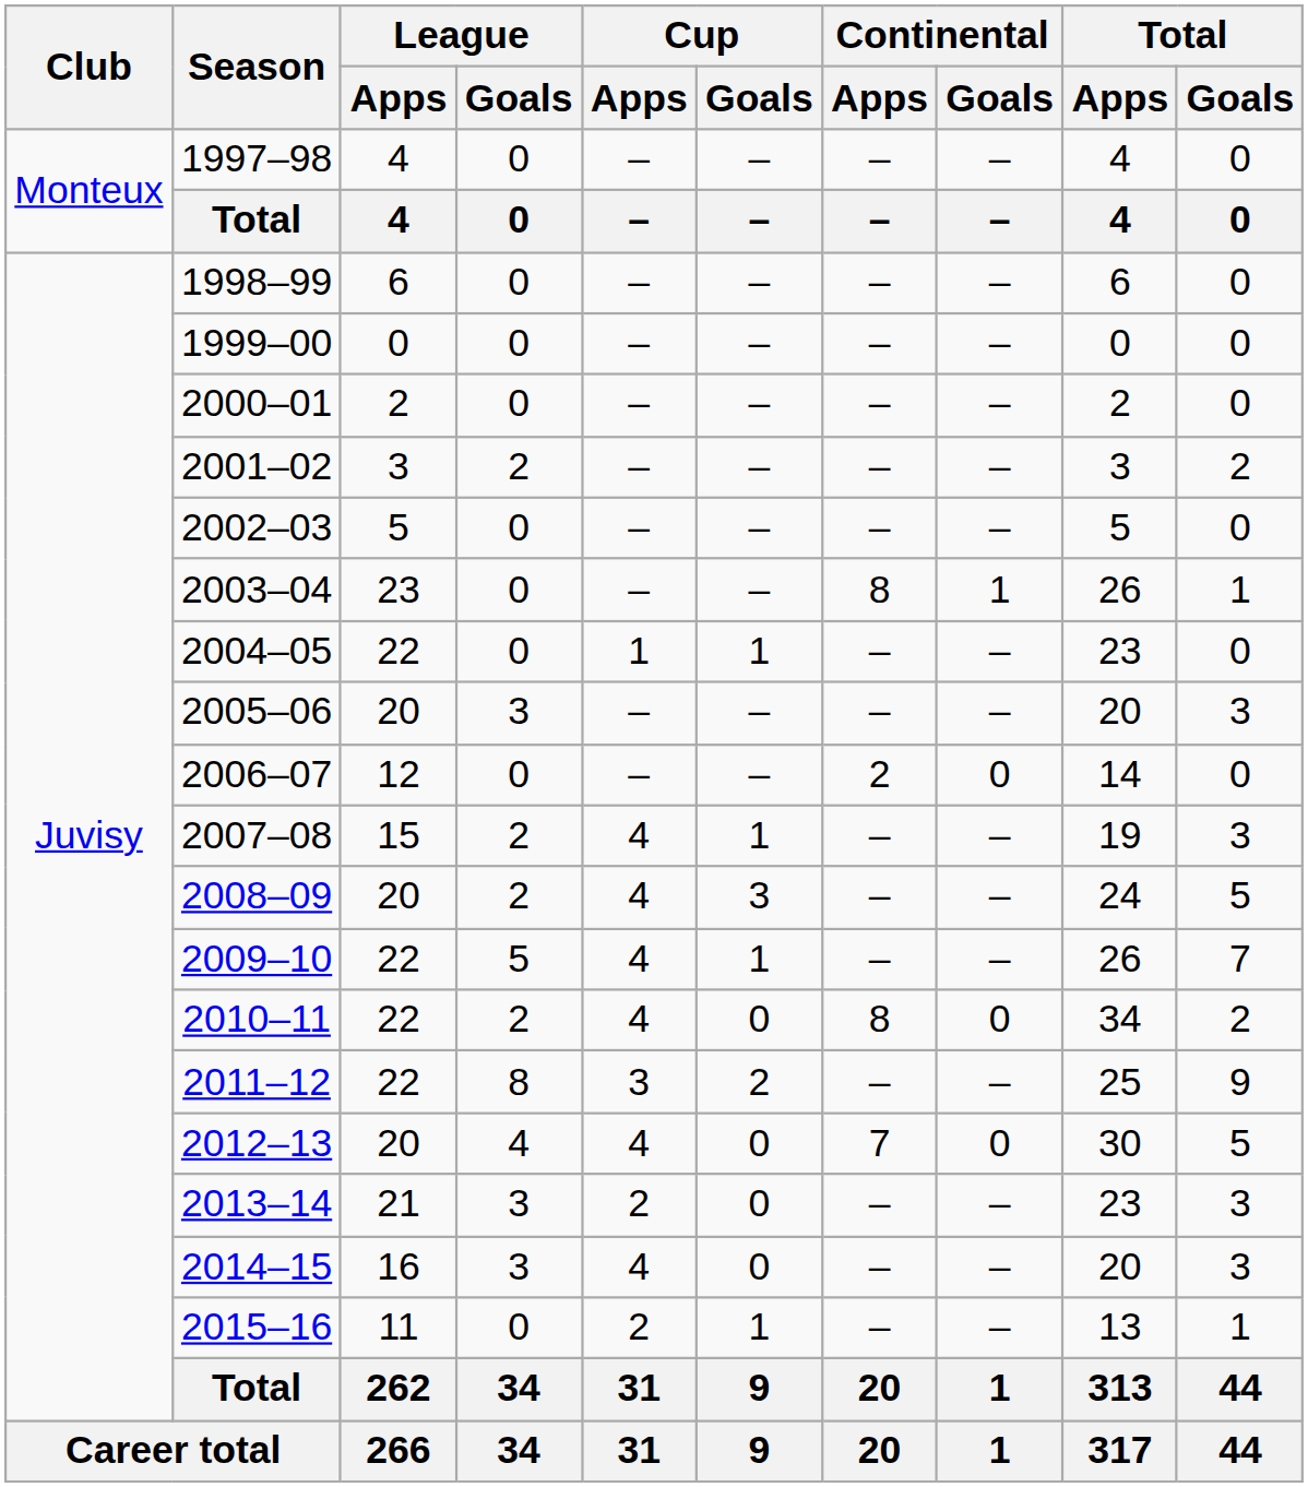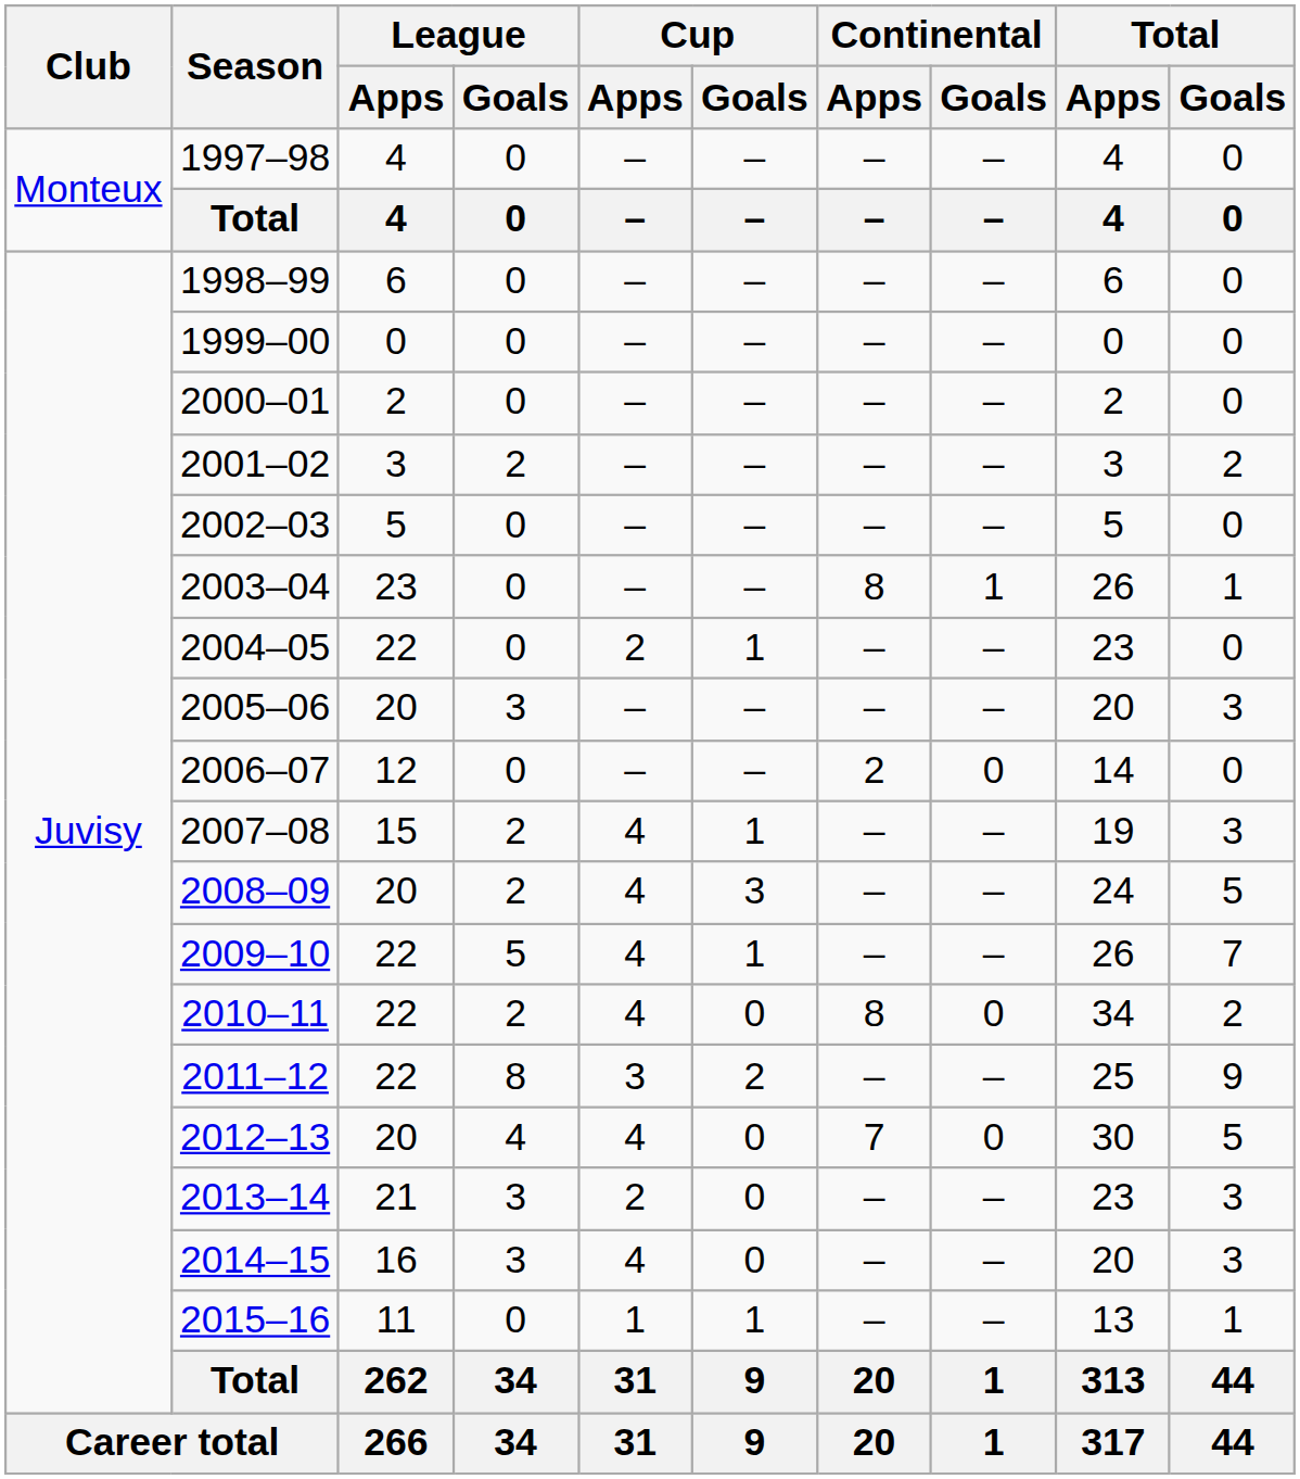2004–05 | Cup / Apps: 1 -> 2
2015–16 | Cup / Apps: 2 -> 1
